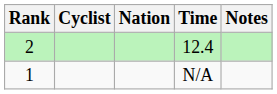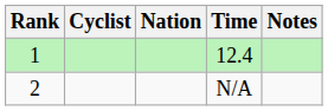12.4 | Rank: 2 -> 1
N/A | Rank: 1 -> 2
